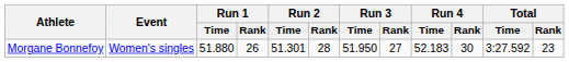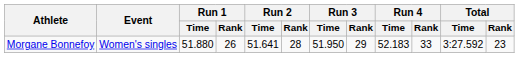Morgane Bonnefoy | Run 2 / Time: 51.301 -> 51.641
Morgane Bonnefoy | Run 3 / Rank: 27 -> 29
Morgane Bonnefoy | Run 4 / Rank: 30 -> 33
